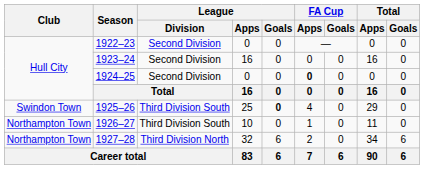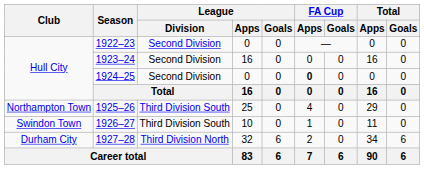1925–26 | Club: Swindon Town -> Northampton Town
1925–26 | League / Goals: bold -> normal
1926–27 | Club: Northampton Town -> Swindon Town
1927–28 | Club: Northampton Town -> Durham City
